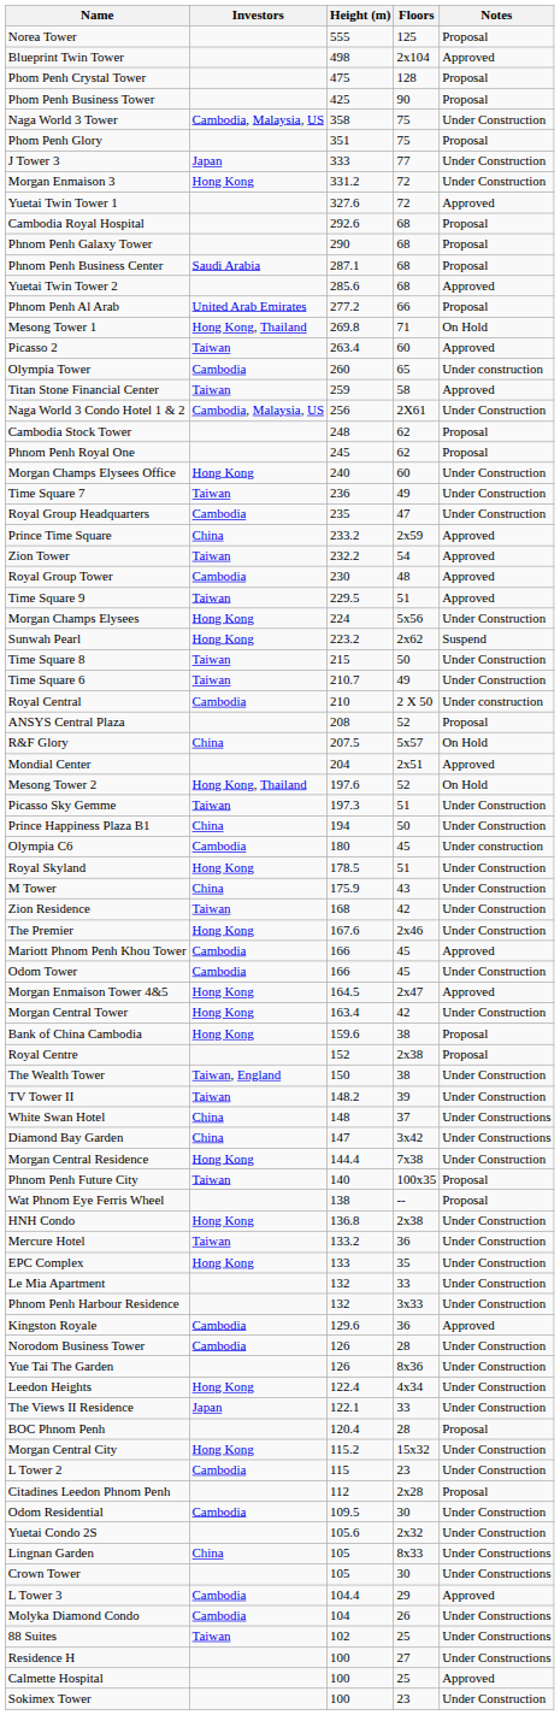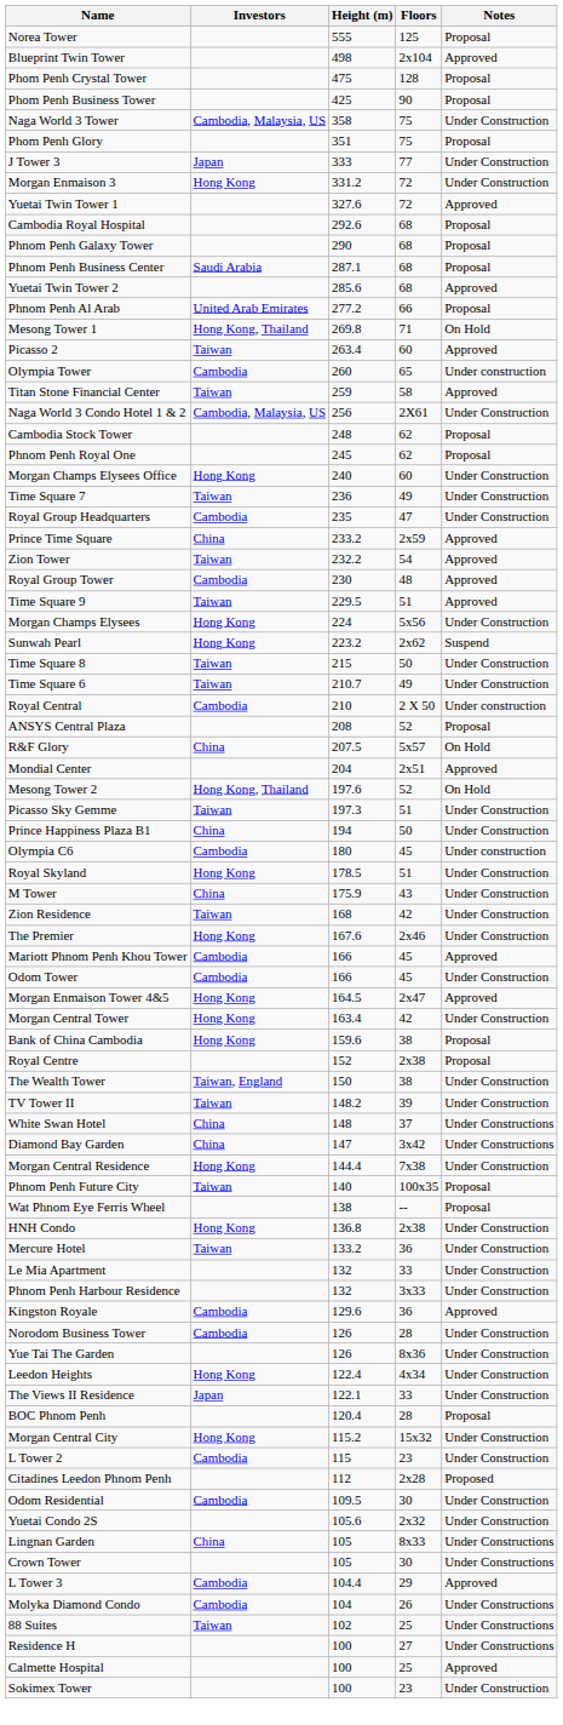- row: EPC Complex | Hong Kong | 133 | 35 | Under Construction
Citadines Leedon Phnom Penh | Notes: Proposal -> Proposed
